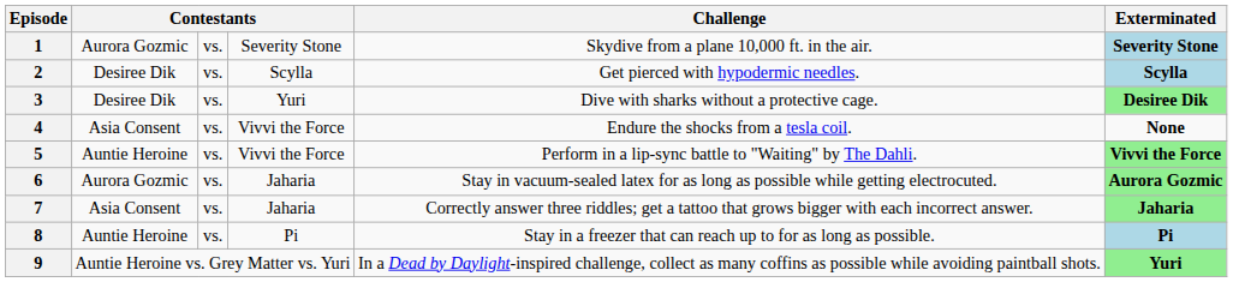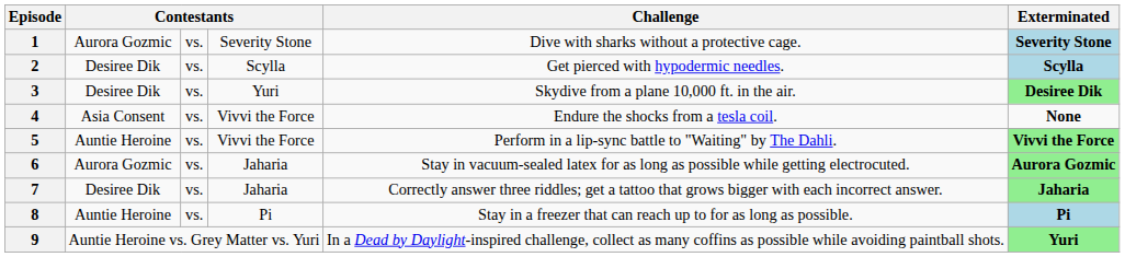1 | Challenge: Skydive from a plane 10,000 ft. in the air. -> Dive with sharks without a protective cage.
3 | Challenge: Dive with sharks without a protective cage. -> Skydive from a plane 10,000 ft. in the air.
7 | column 2: Asia Consent -> Desiree Dik
